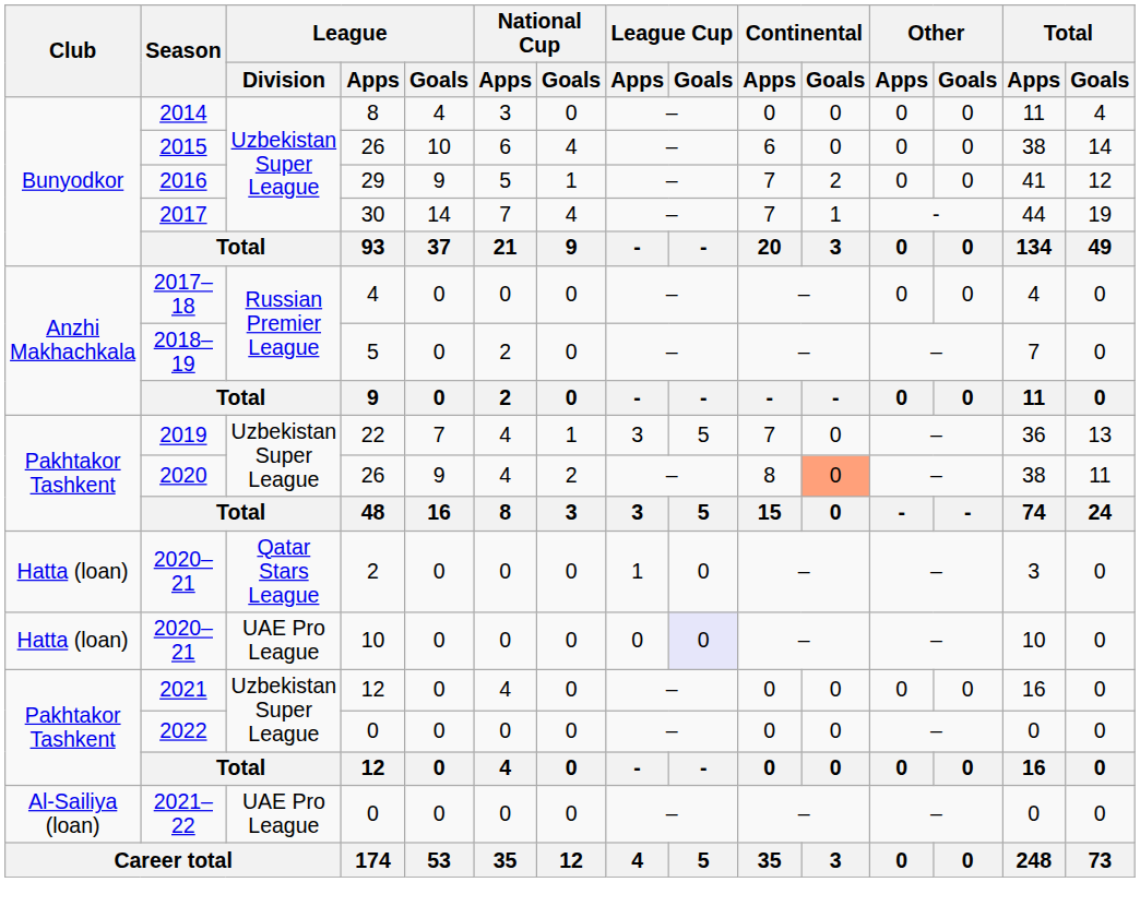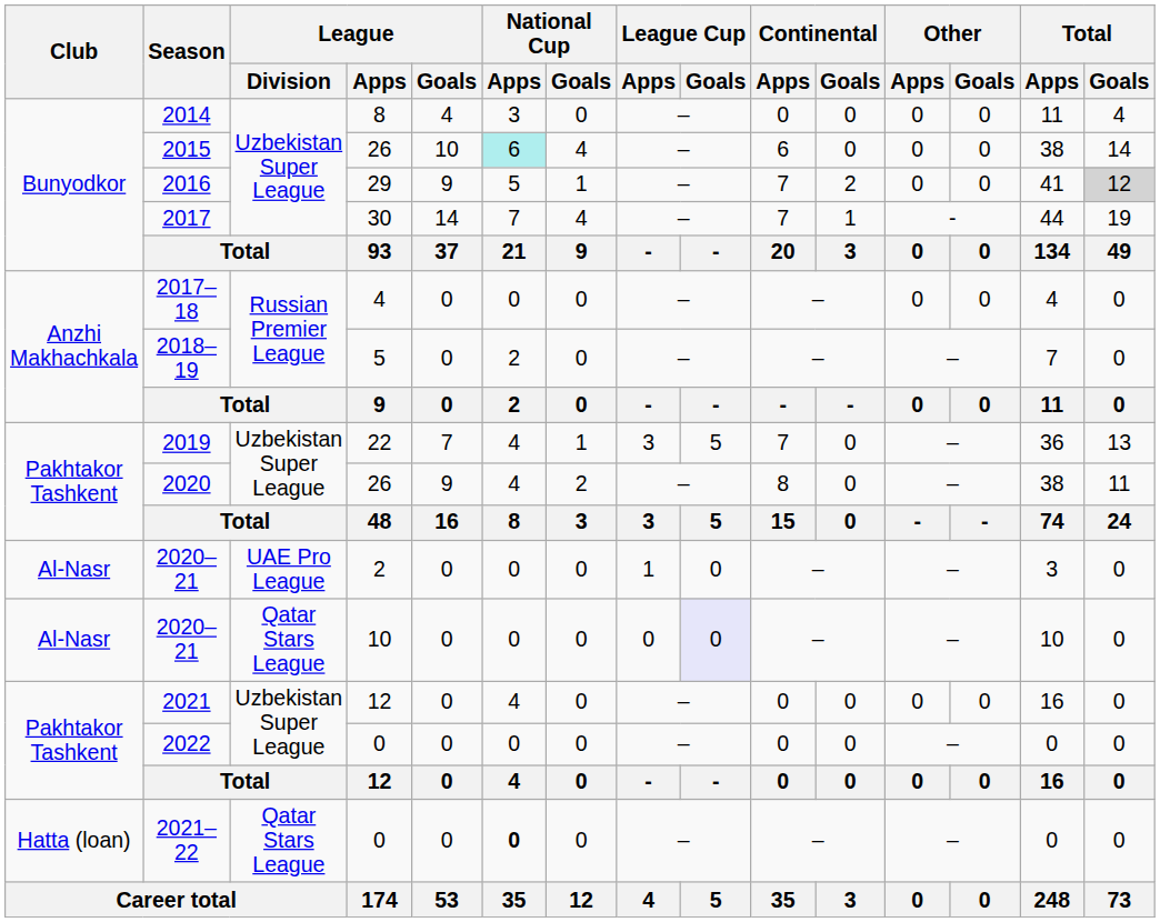2015 | National Cup / Apps: no background -> paleturquoise background
2016 | Total / Goals: no background -> lightgrey background
2020 | Continental / Goals: lightsalmon background -> no background
2020–21 / 2 | Club: Hatta (loan) -> Al-Nasr
2020–21 / 2 | League / Division: Qatar Stars League -> UAE Pro League
2020–21 / 10 | Club: Hatta (loan) -> Al-Nasr
2020–21 / 10 | League / Division: UAE Pro League -> Qatar Stars League
2021–22 | Club: Al-Sailiya (loan) -> Hatta (loan)
2021–22 | League / Division: UAE Pro League -> Qatar Stars League
2021–22 | National Cup / Apps: normal -> bold
